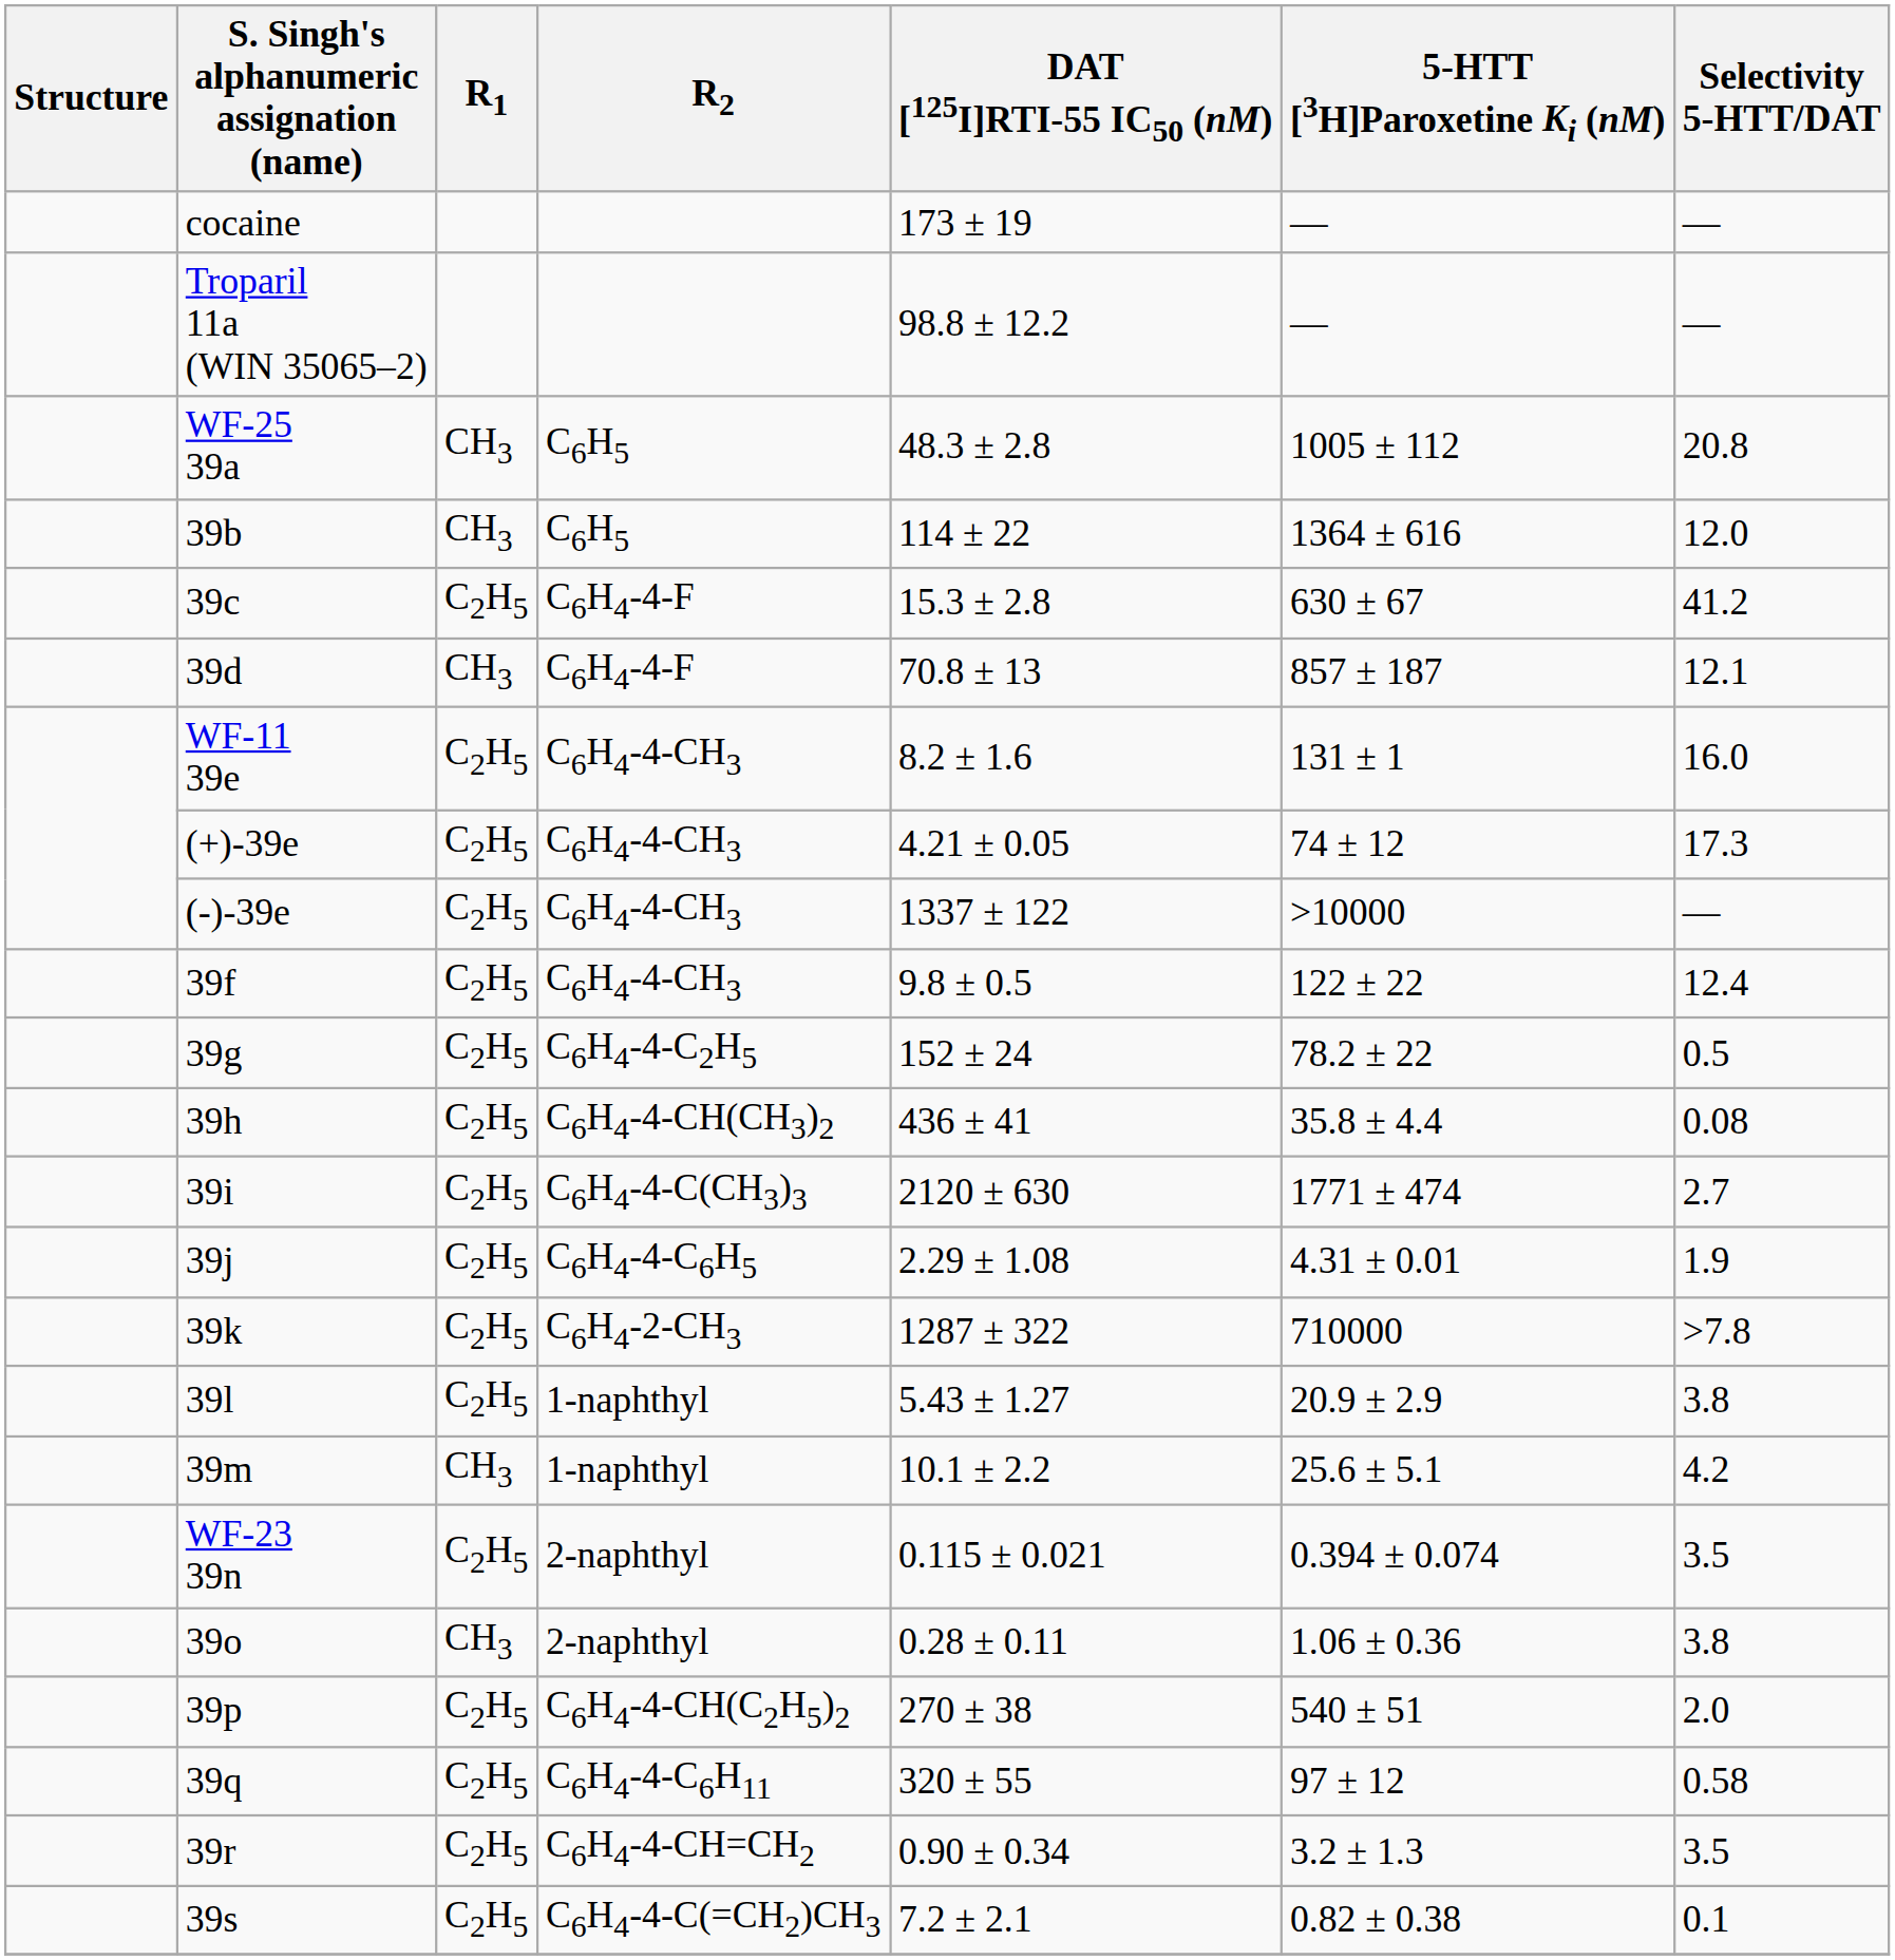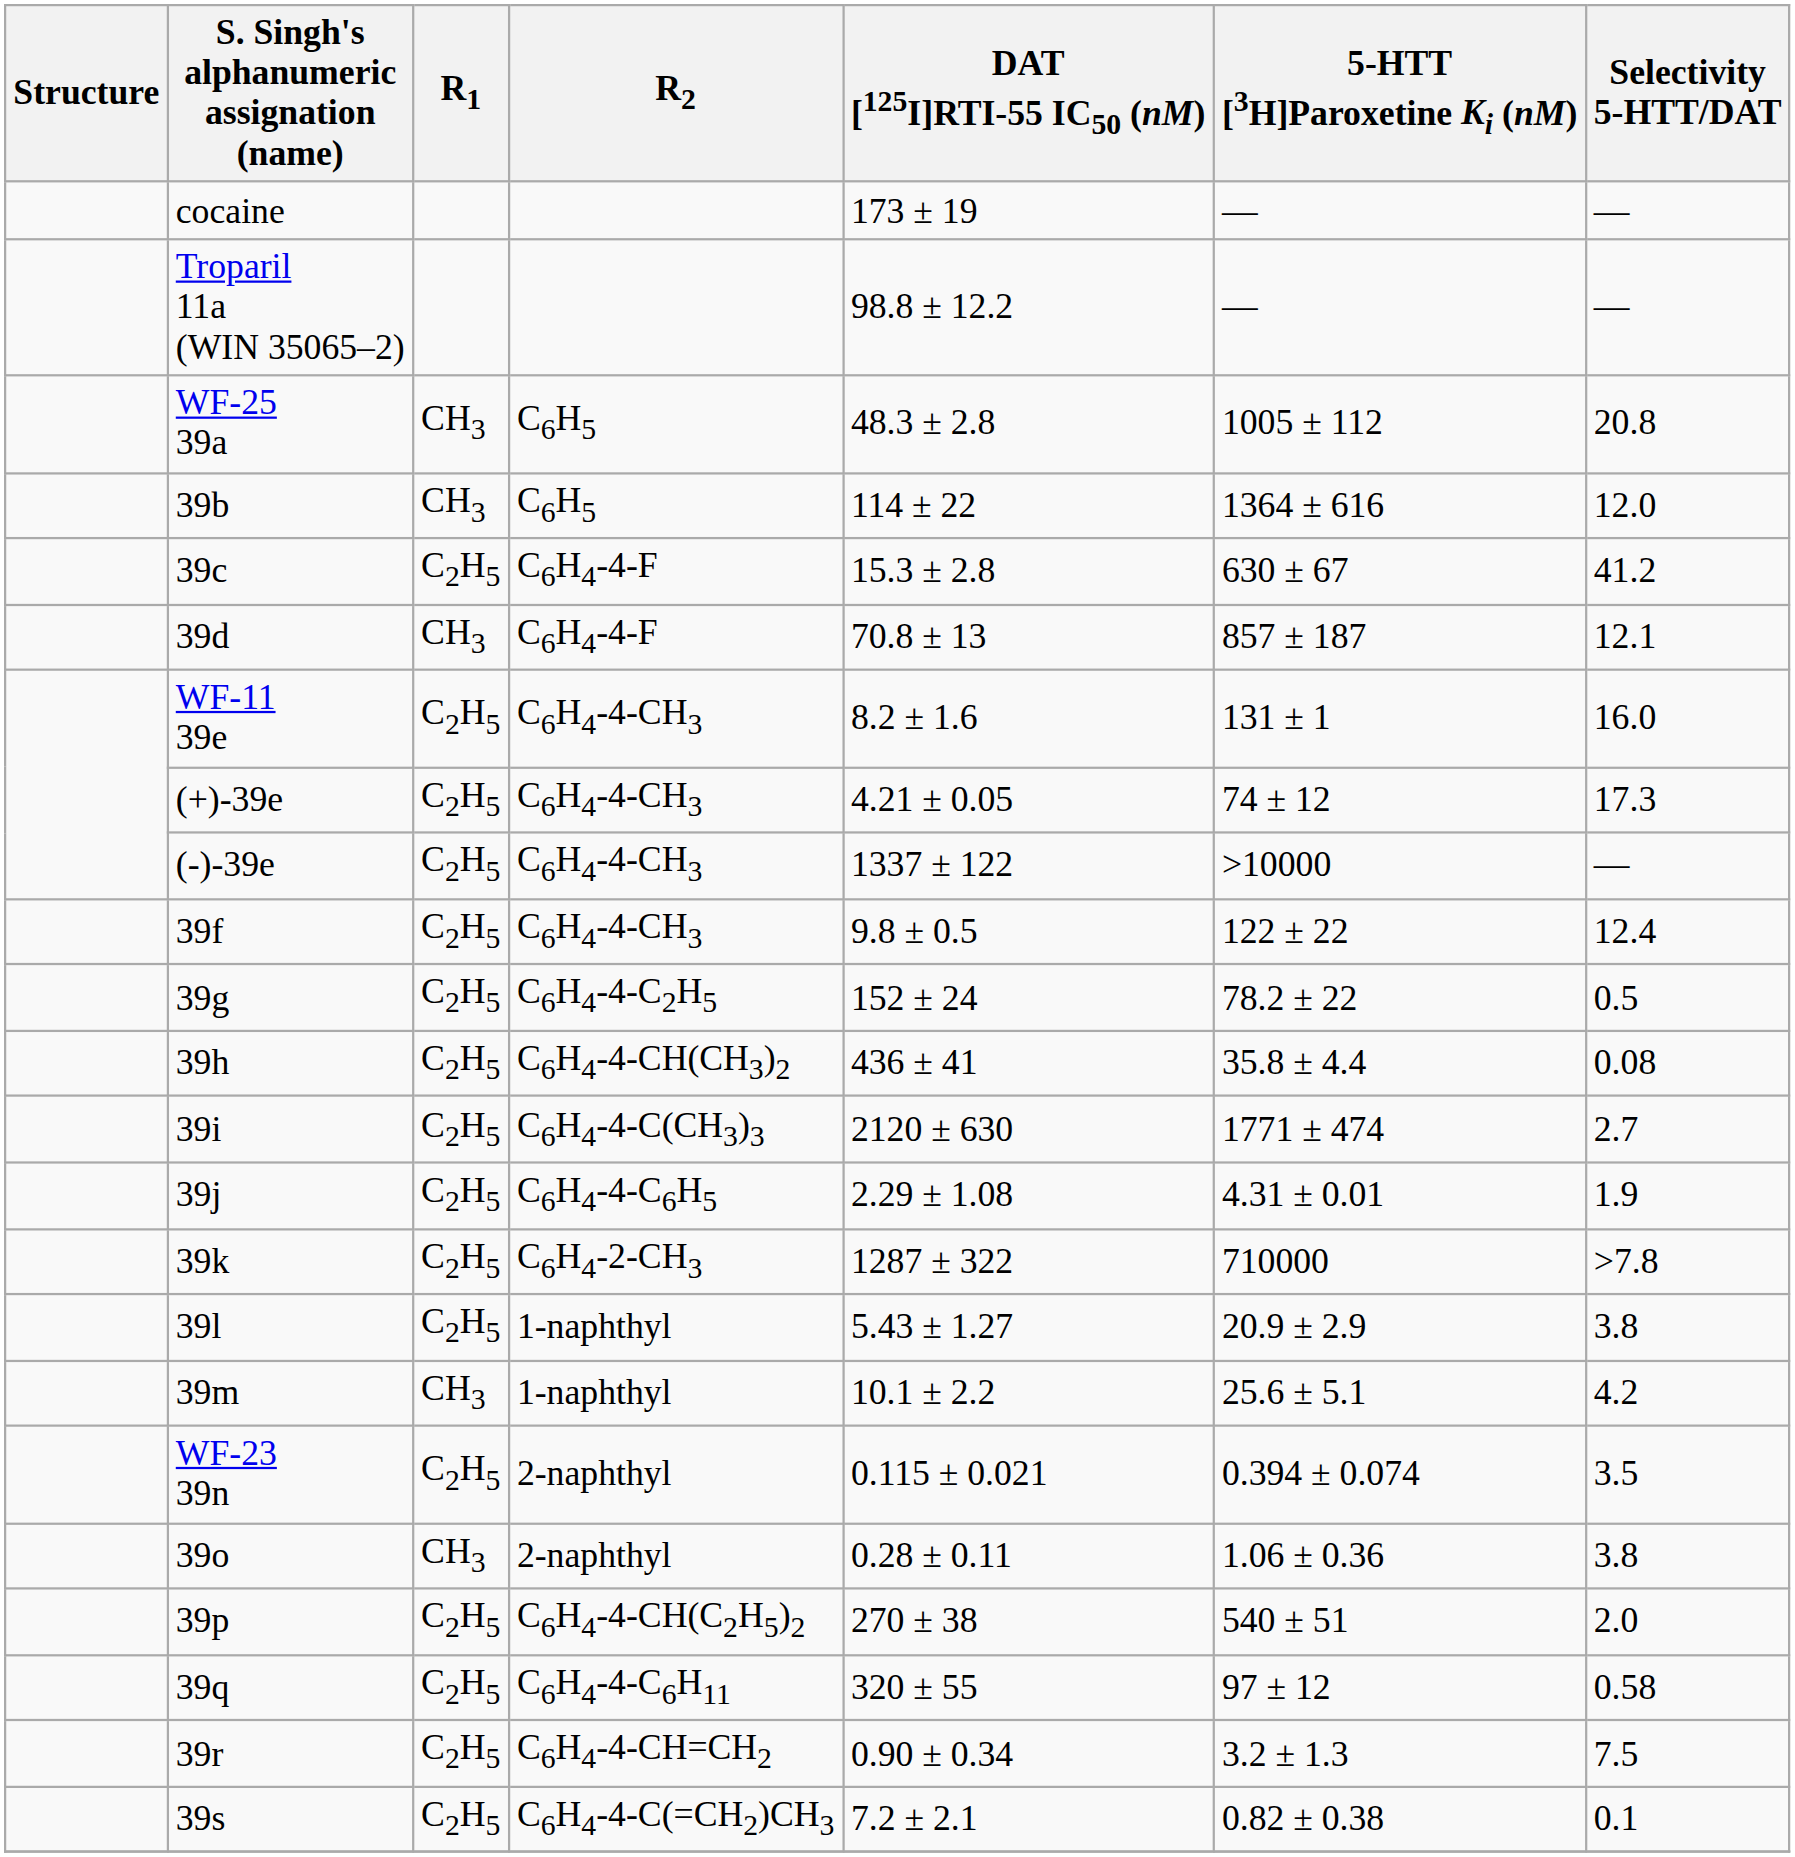39r | Selectivity 5-HTT/DAT: 3.5 -> 7.5
